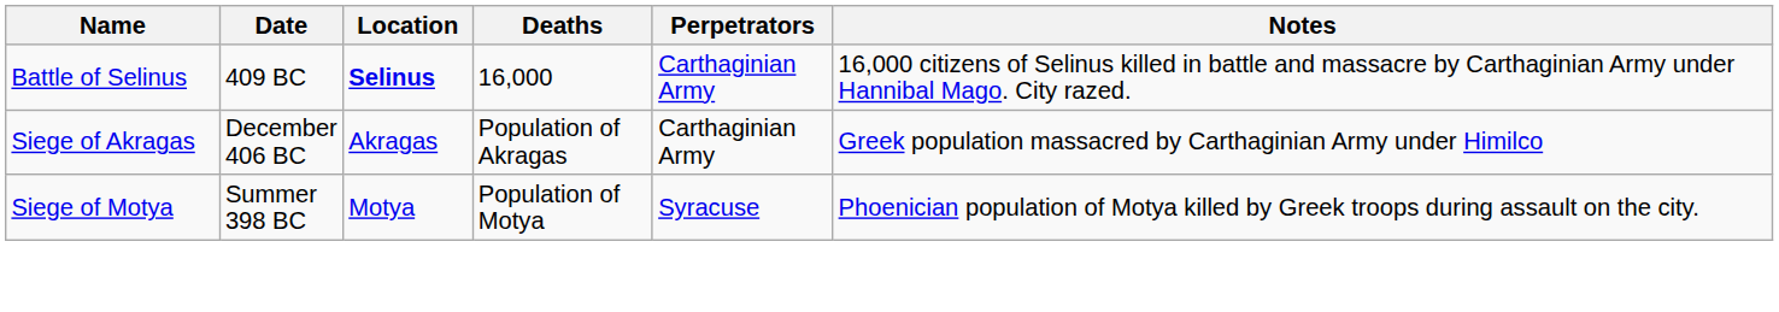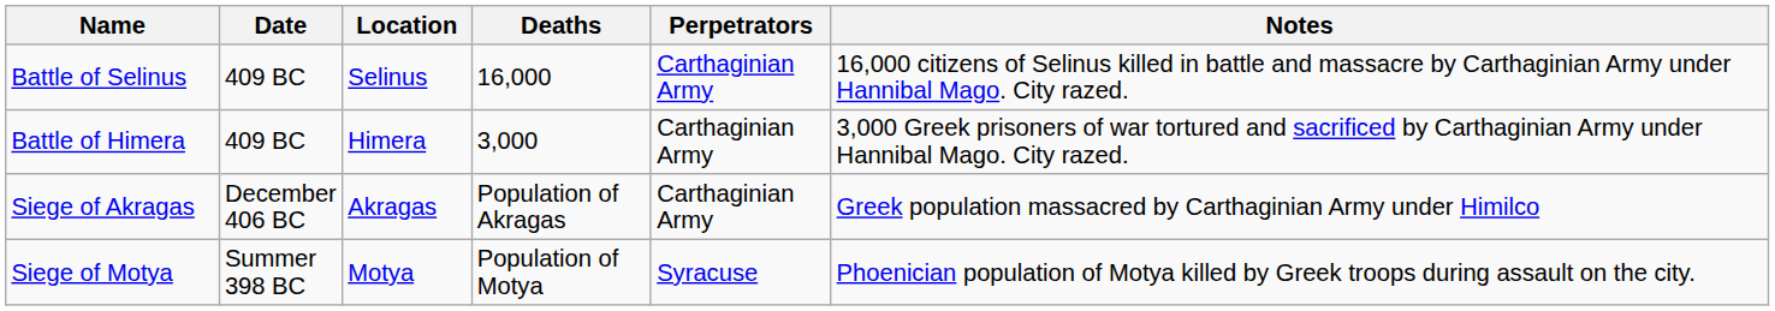Battle of Selinus | Location: bold -> normal
+ row: Battle of Himera | 409 BC | Himera | 3,000 | Carthaginian Army | 3,000 Greek prisoners of war tortured and sacrificed by Carthaginian Army under Hannibal Mago. City razed.
